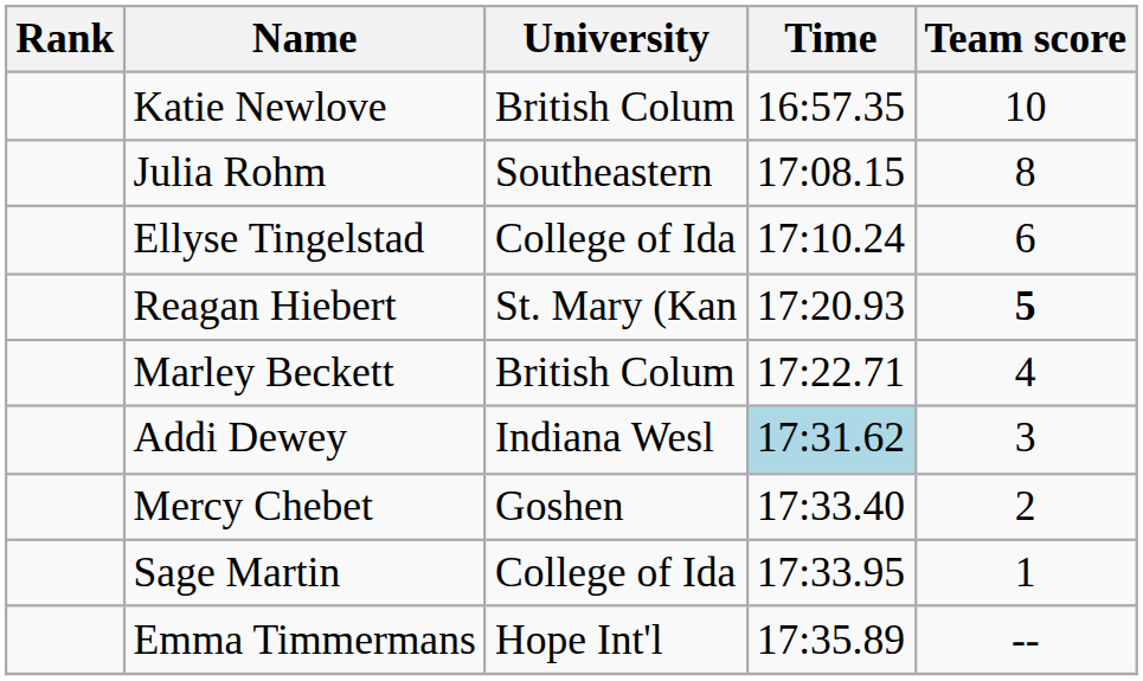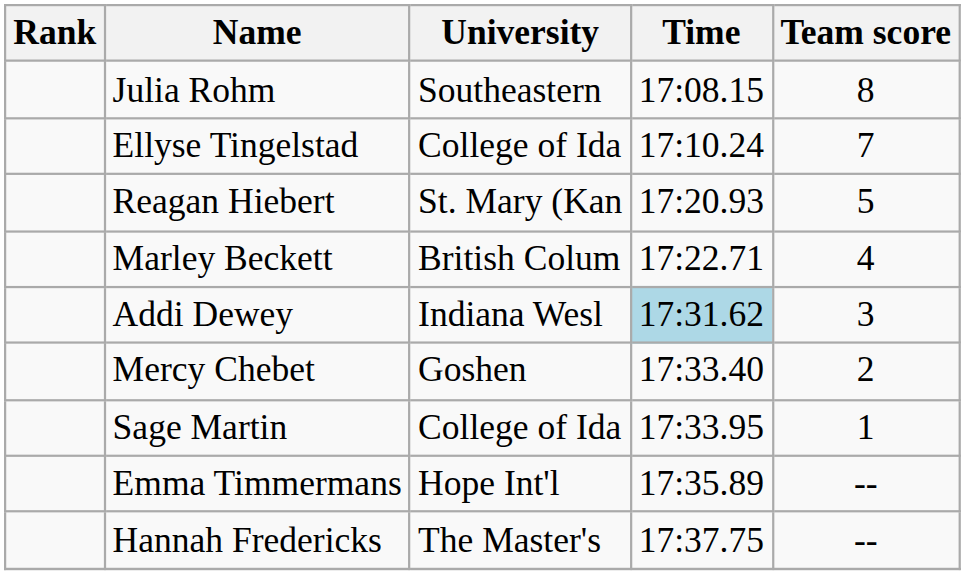- row: Katie Newlove | British Colum | 16:57.35 | 10
Ellyse Tingelstad | Team score: 6 -> 7
Reagan Hiebert | Team score: bold -> normal
+ row: Hannah Fredericks | The Master's | 17:37.75 | --
